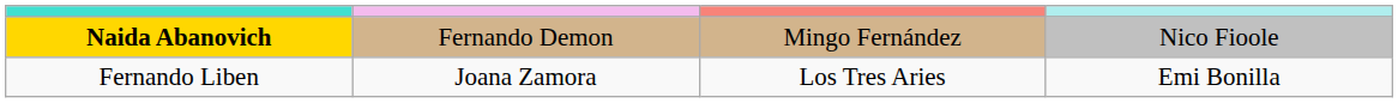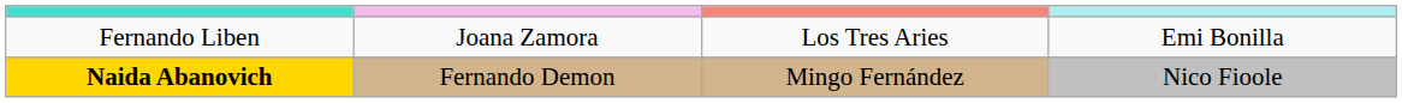rows swapped: Naida Abanovich <-> Fernando Liben
